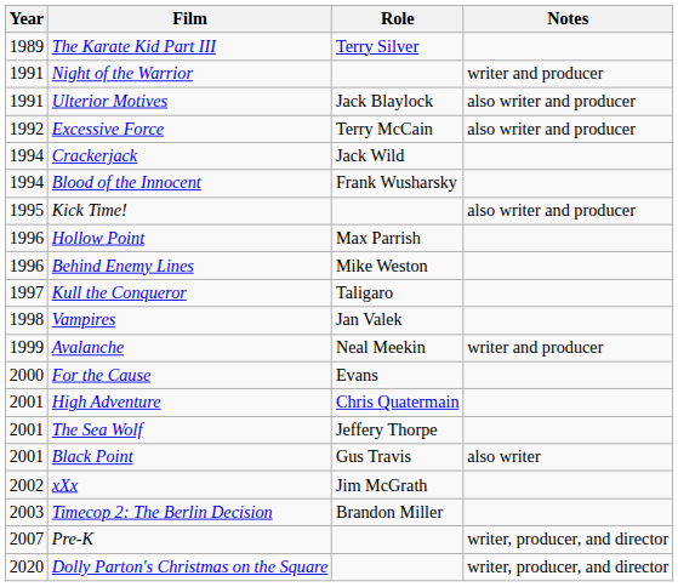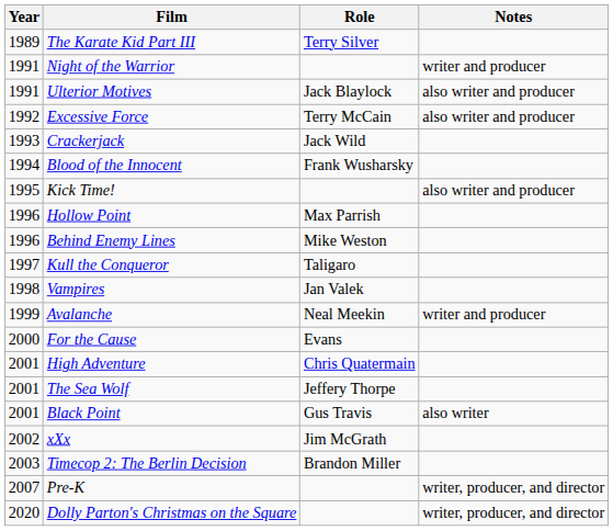Crackerjack | Year: 1994 -> 1993
